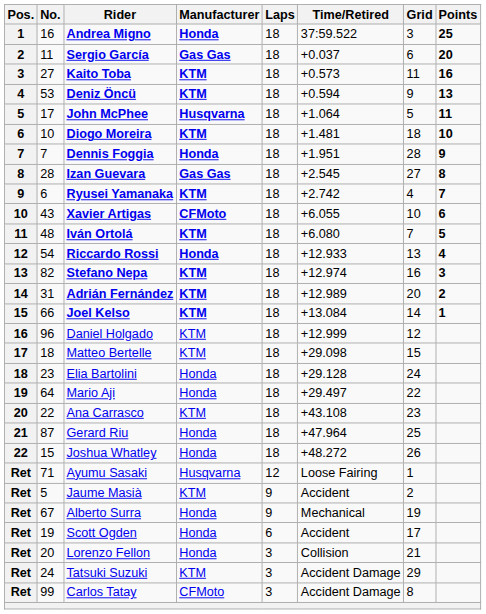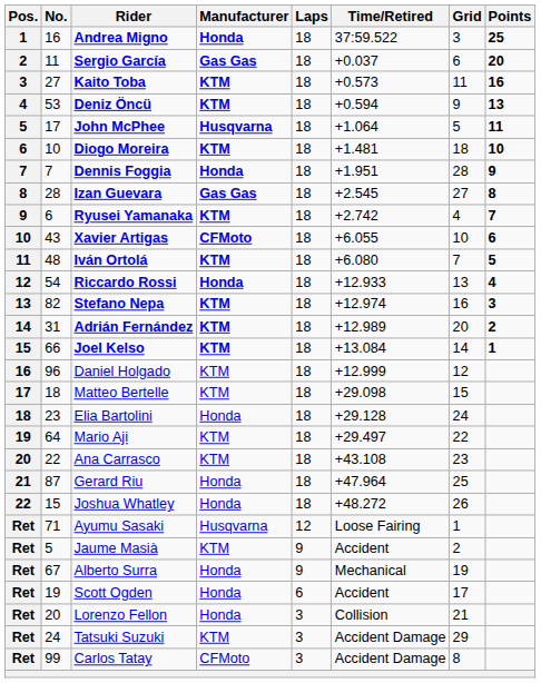Mario Aji | Manufacturer: Honda -> KTM
